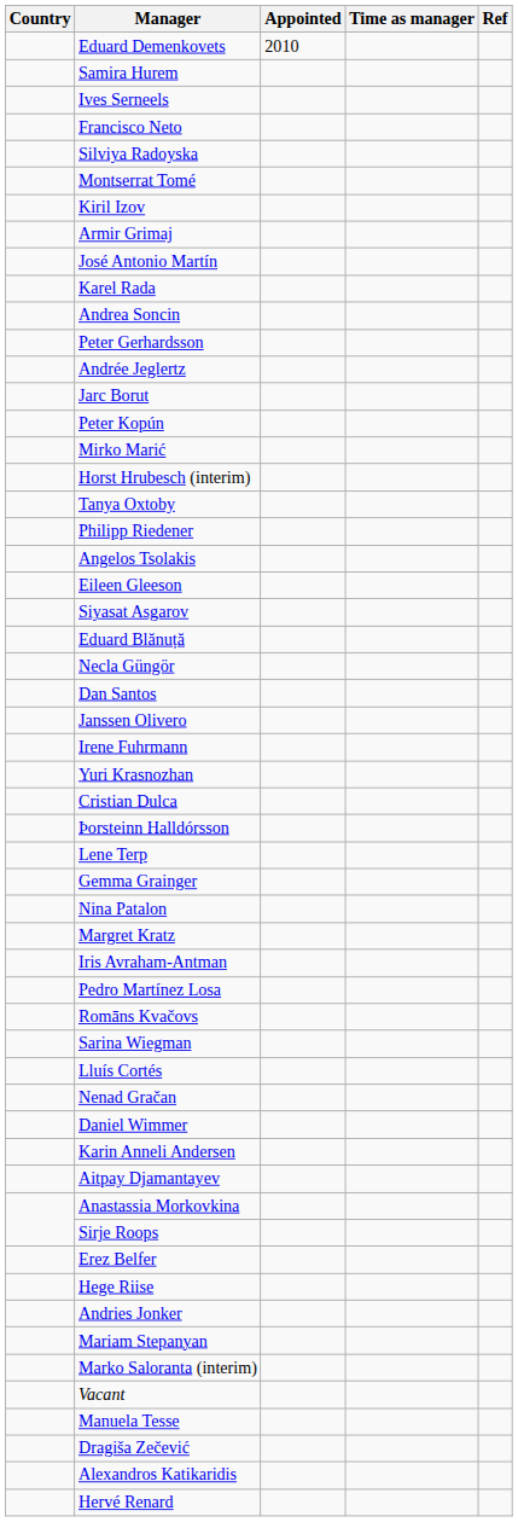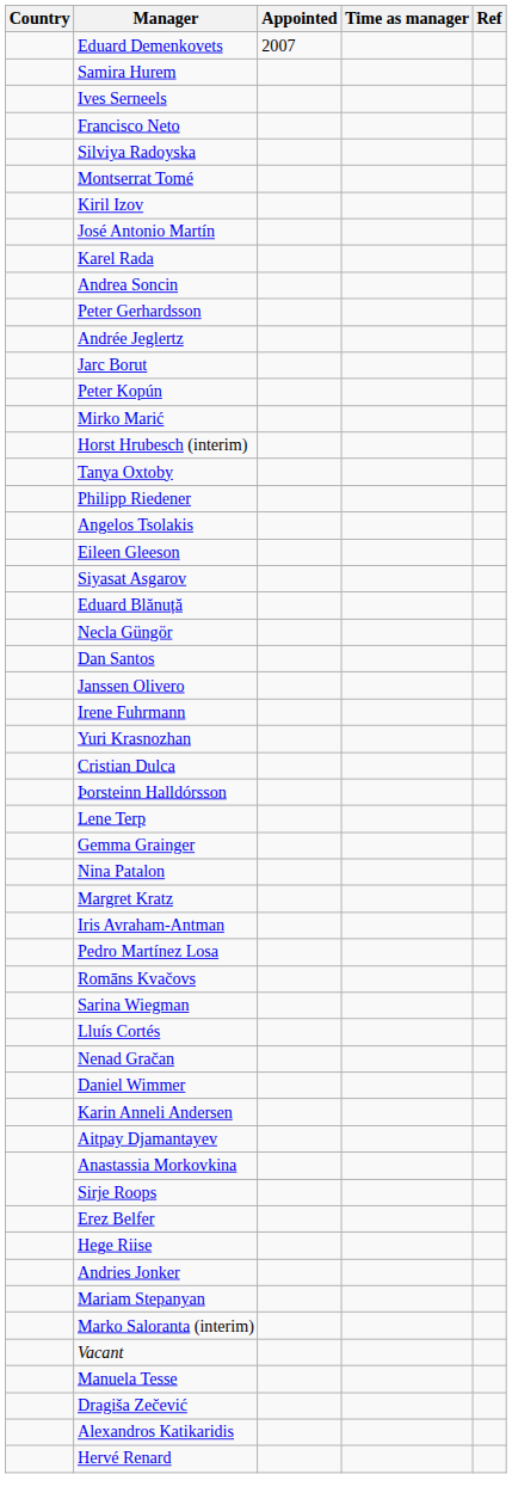Eduard Demenkovets | Appointed: 2010 -> 2007
- row: Armir Grimaj
